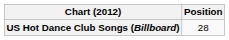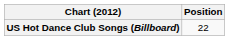US Hot Dance Club Songs (Billboard) | Position: 28 -> 22
